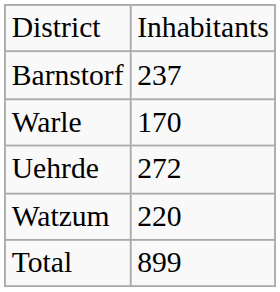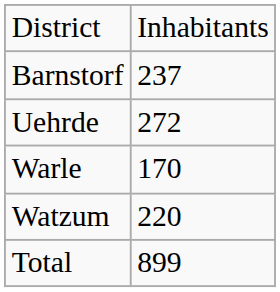rows swapped: Uehrde <-> Warle
